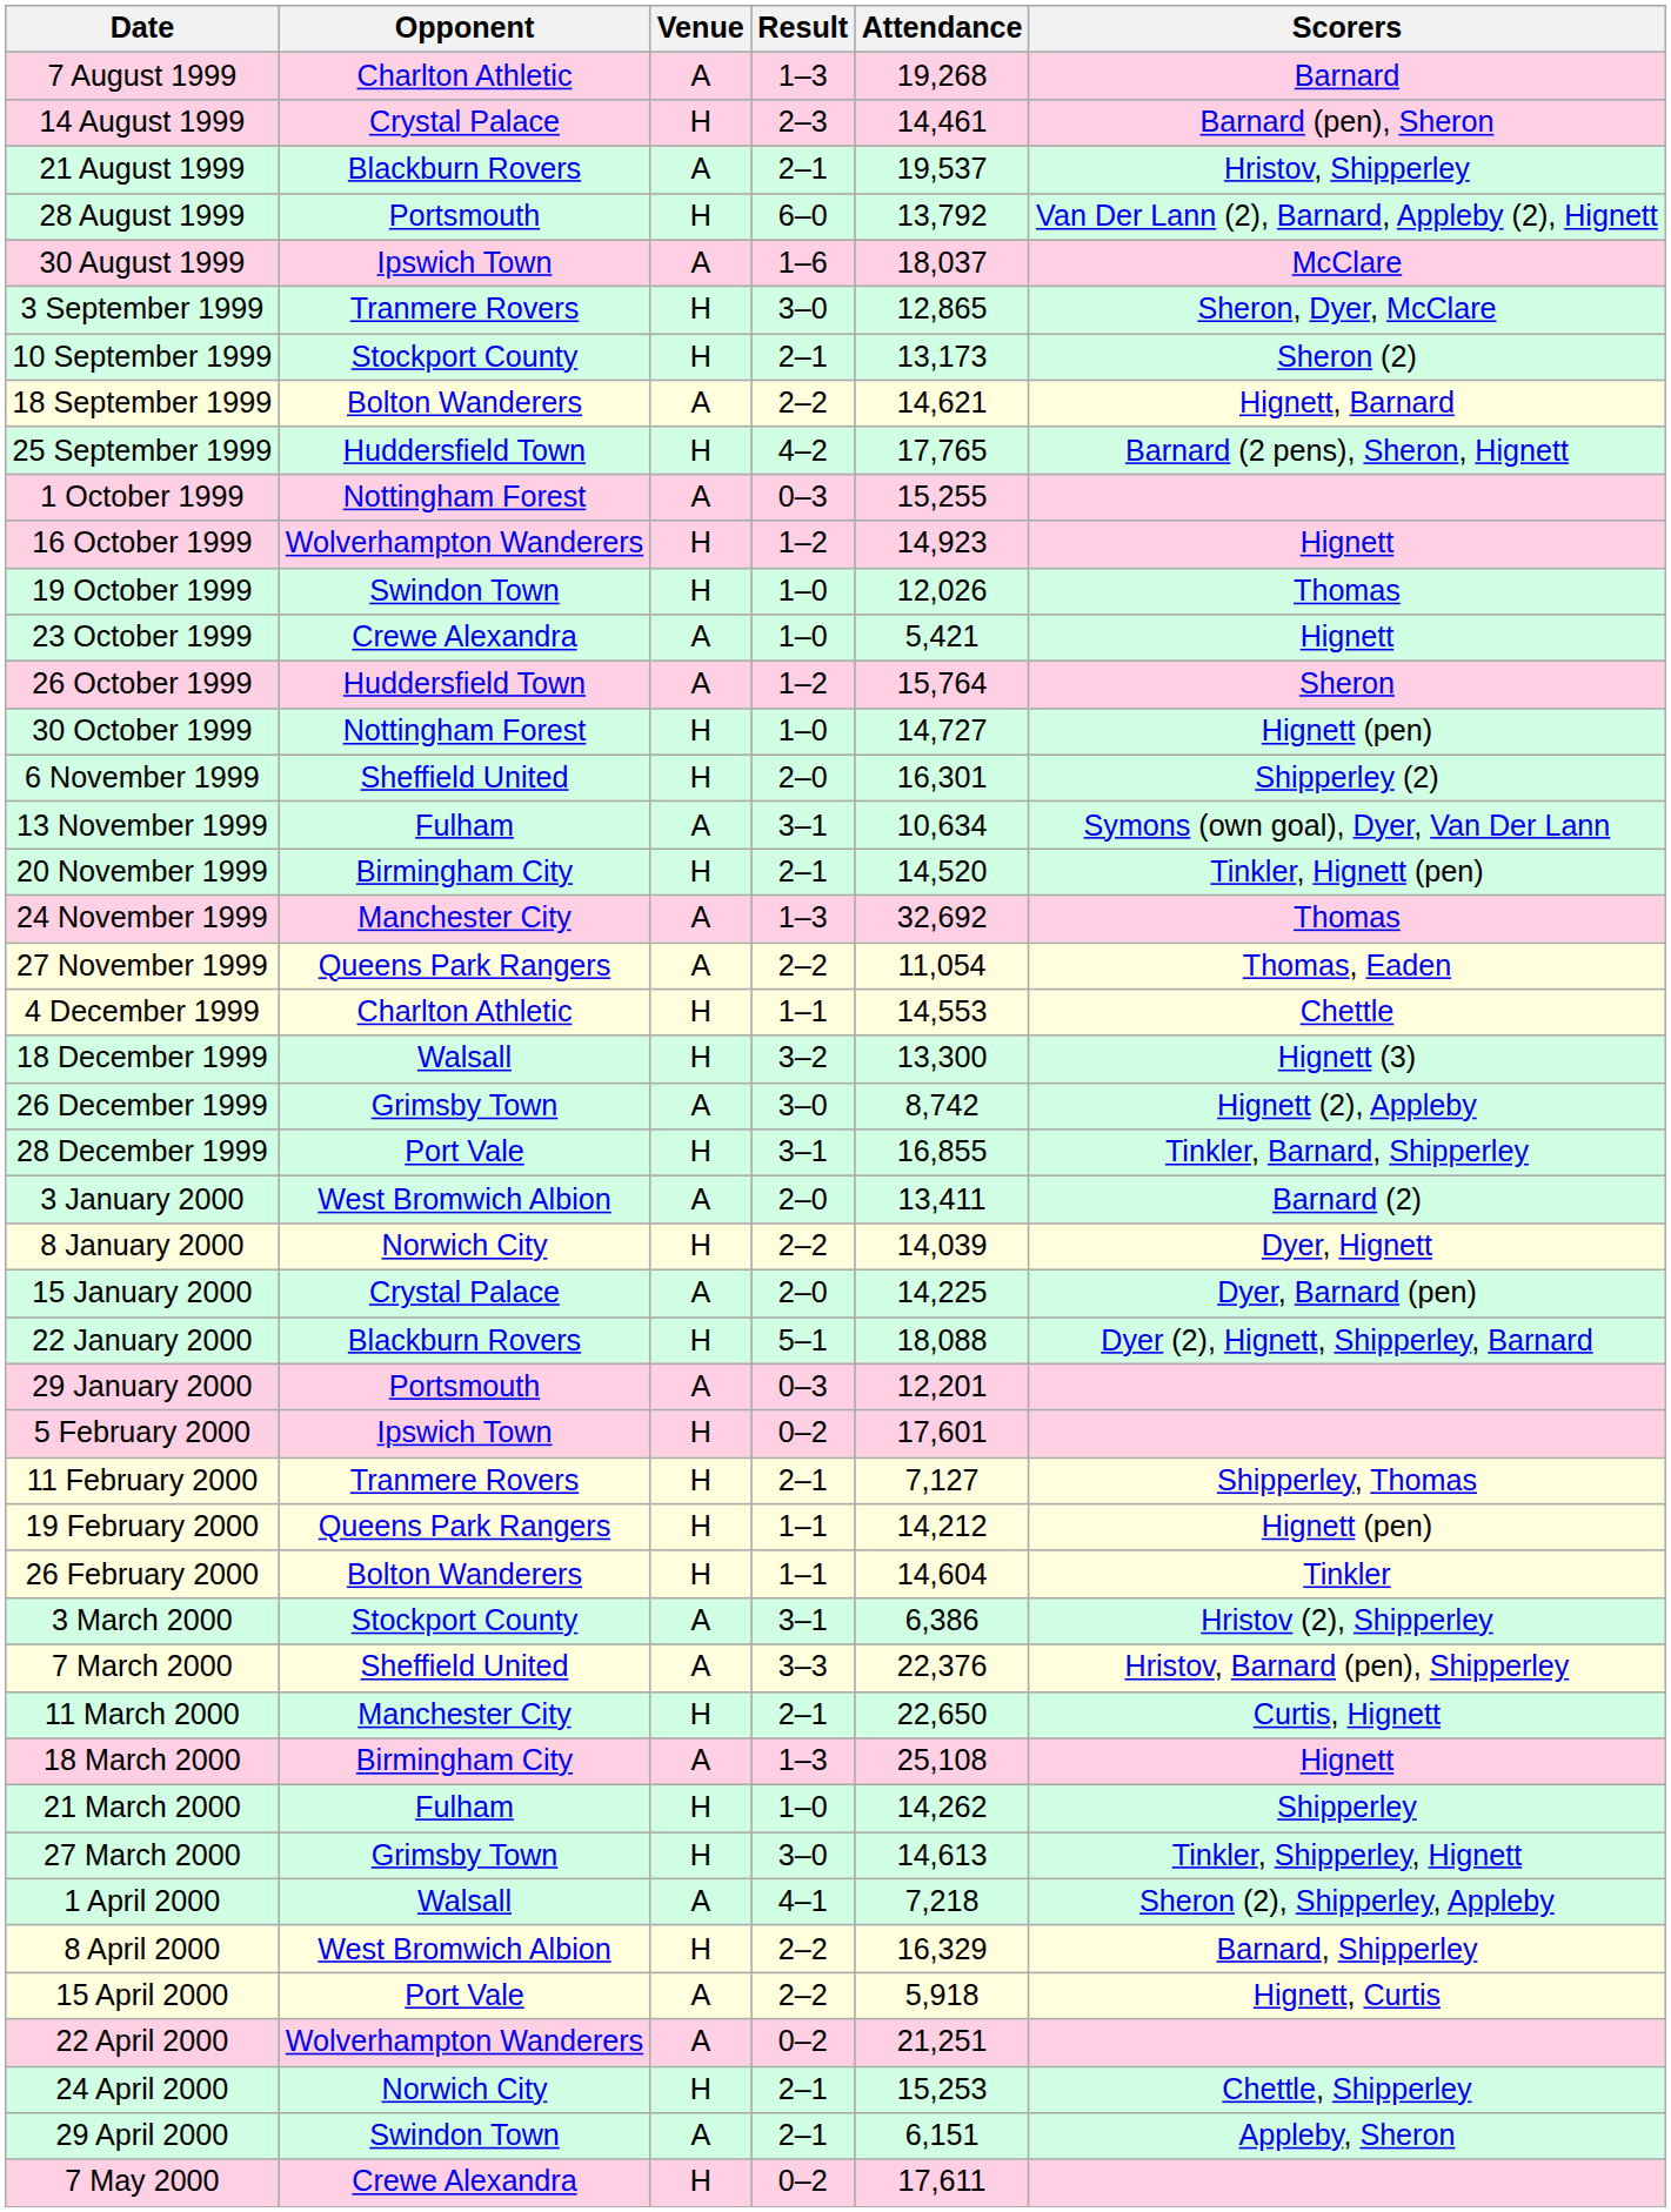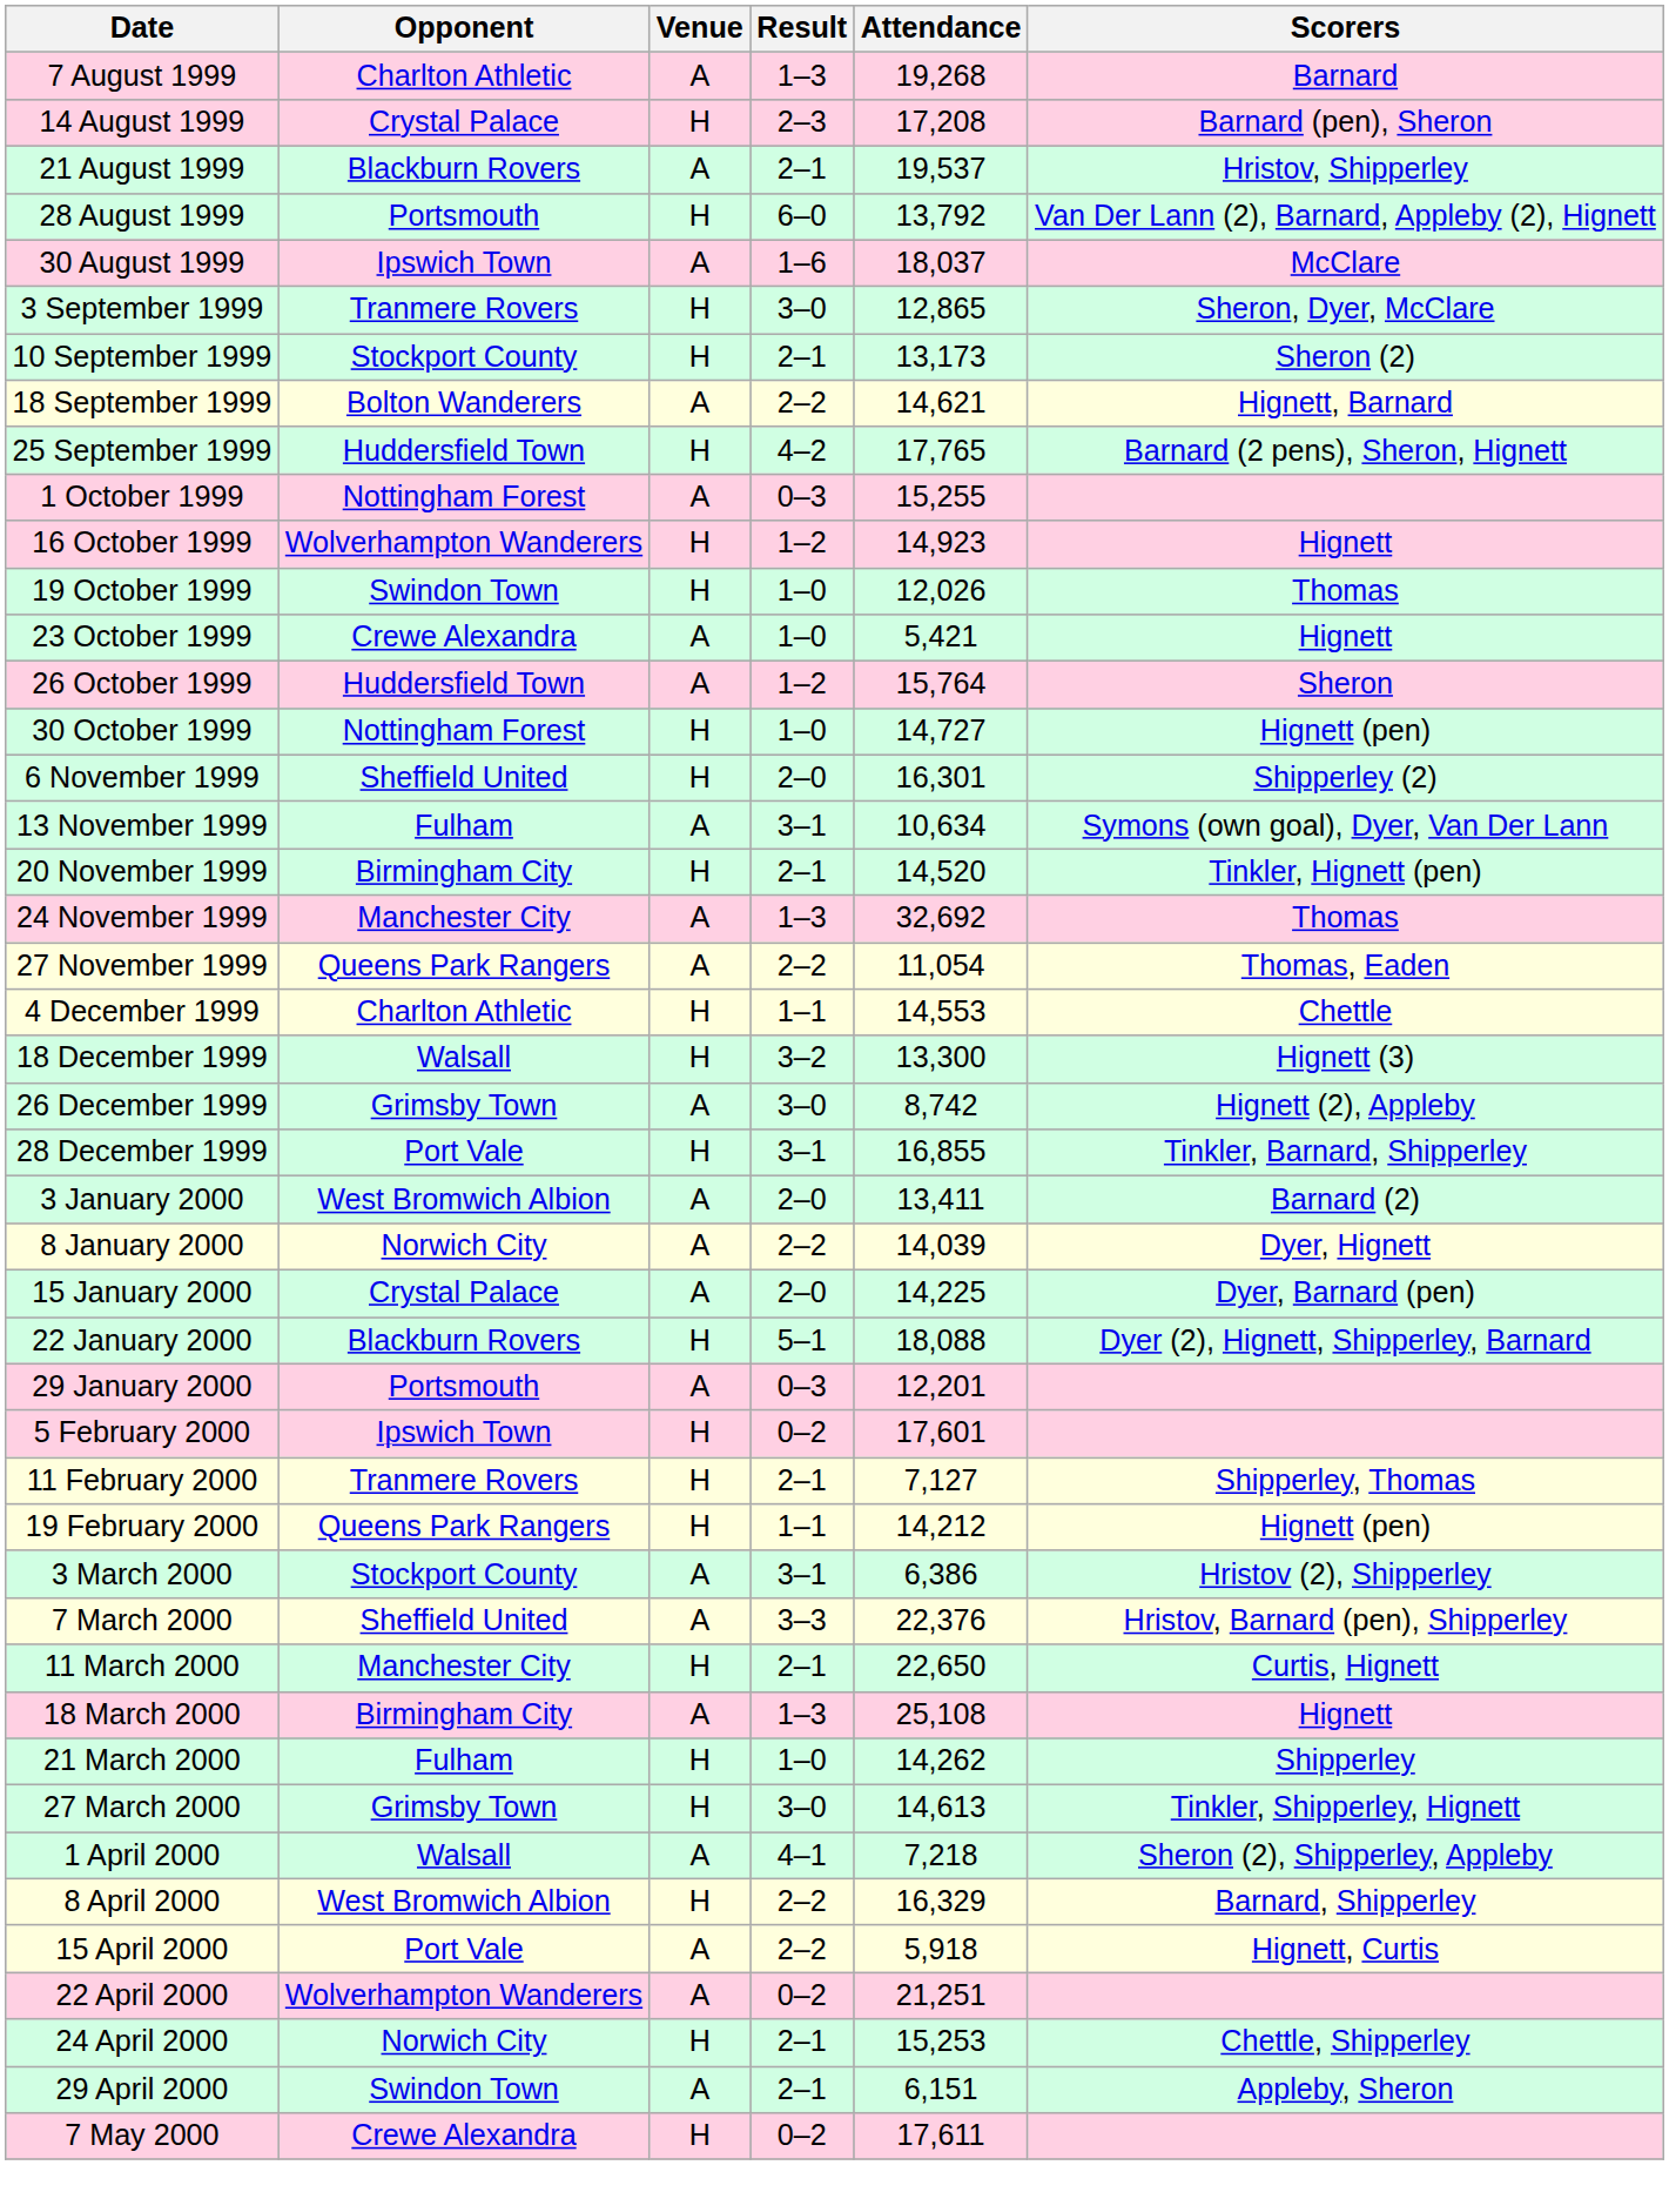14 August 1999 | Attendance: 14,461 -> 17,208
8 January 2000 | Venue: H -> A
- row: 26 February 2000 | Bolton Wanderers | H | 1–1 | 14,604 | Tinkler
